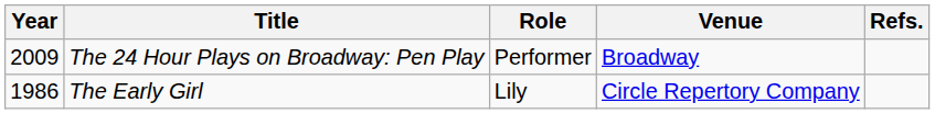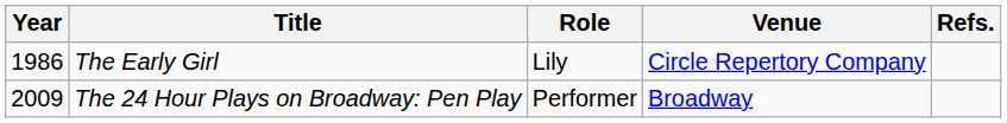rows swapped: The Early Girl <-> The 24 Hour Plays on Broadway: Pen Play
